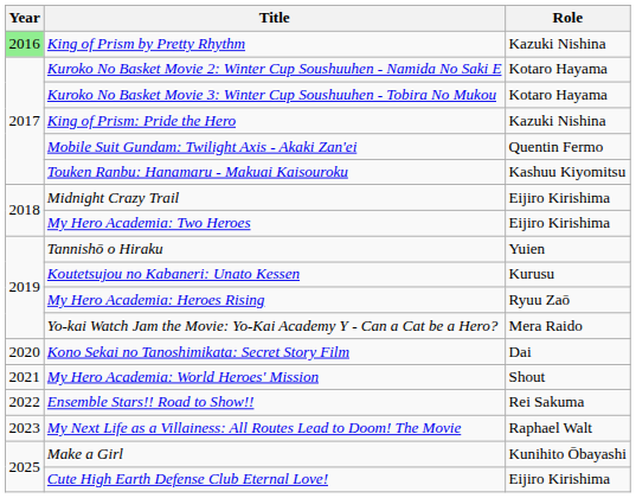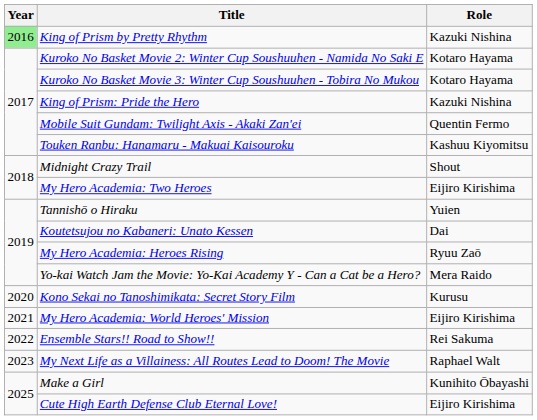Midnight Crazy Trail | Role: Eijiro Kirishima -> Shout
Koutetsujou no Kabaneri: Unato Kessen | Role: Kurusu -> Dai
Kono Sekai no Tanoshimikata: Secret Story Film | Role: Dai -> Kurusu
My Hero Academia: World Heroes' Mission | Role: Shout -> Eijiro Kirishima
